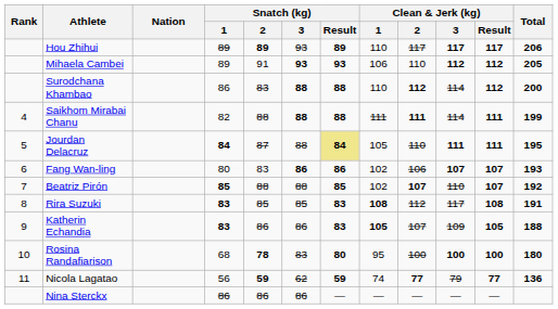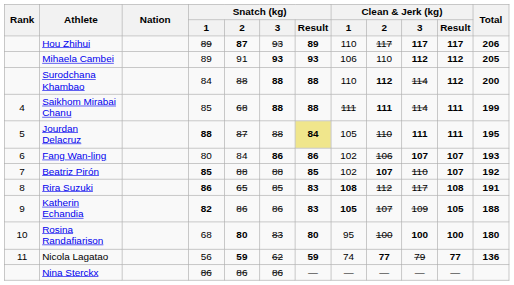Hou Zhihui | Snatch (kg) / 2: 89 -> 87
Surodchana Khambao | Snatch (kg) / 1: 86 -> 84
Surodchana Khambao | Snatch (kg) / 2: 83 -> 88
Saikhom Mirabai Chanu | Snatch (kg) / 1: 82 -> 85
Saikhom Mirabai Chanu | Snatch (kg) / 2: 88 -> 68
Jourdan Delacruz | Snatch (kg) / 1: 84 -> 88
Fang Wan-ling | Snatch (kg) / 2: 83 -> 84
Rira Suzuki | Snatch (kg) / 1: 83 -> 86
Rira Suzuki | Snatch (kg) / 2: 85 -> 65
Katherin Echandia | Snatch (kg) / 1: 83 -> 82
Rosina Randafiarison | Snatch (kg) / 2: 78 -> 80
